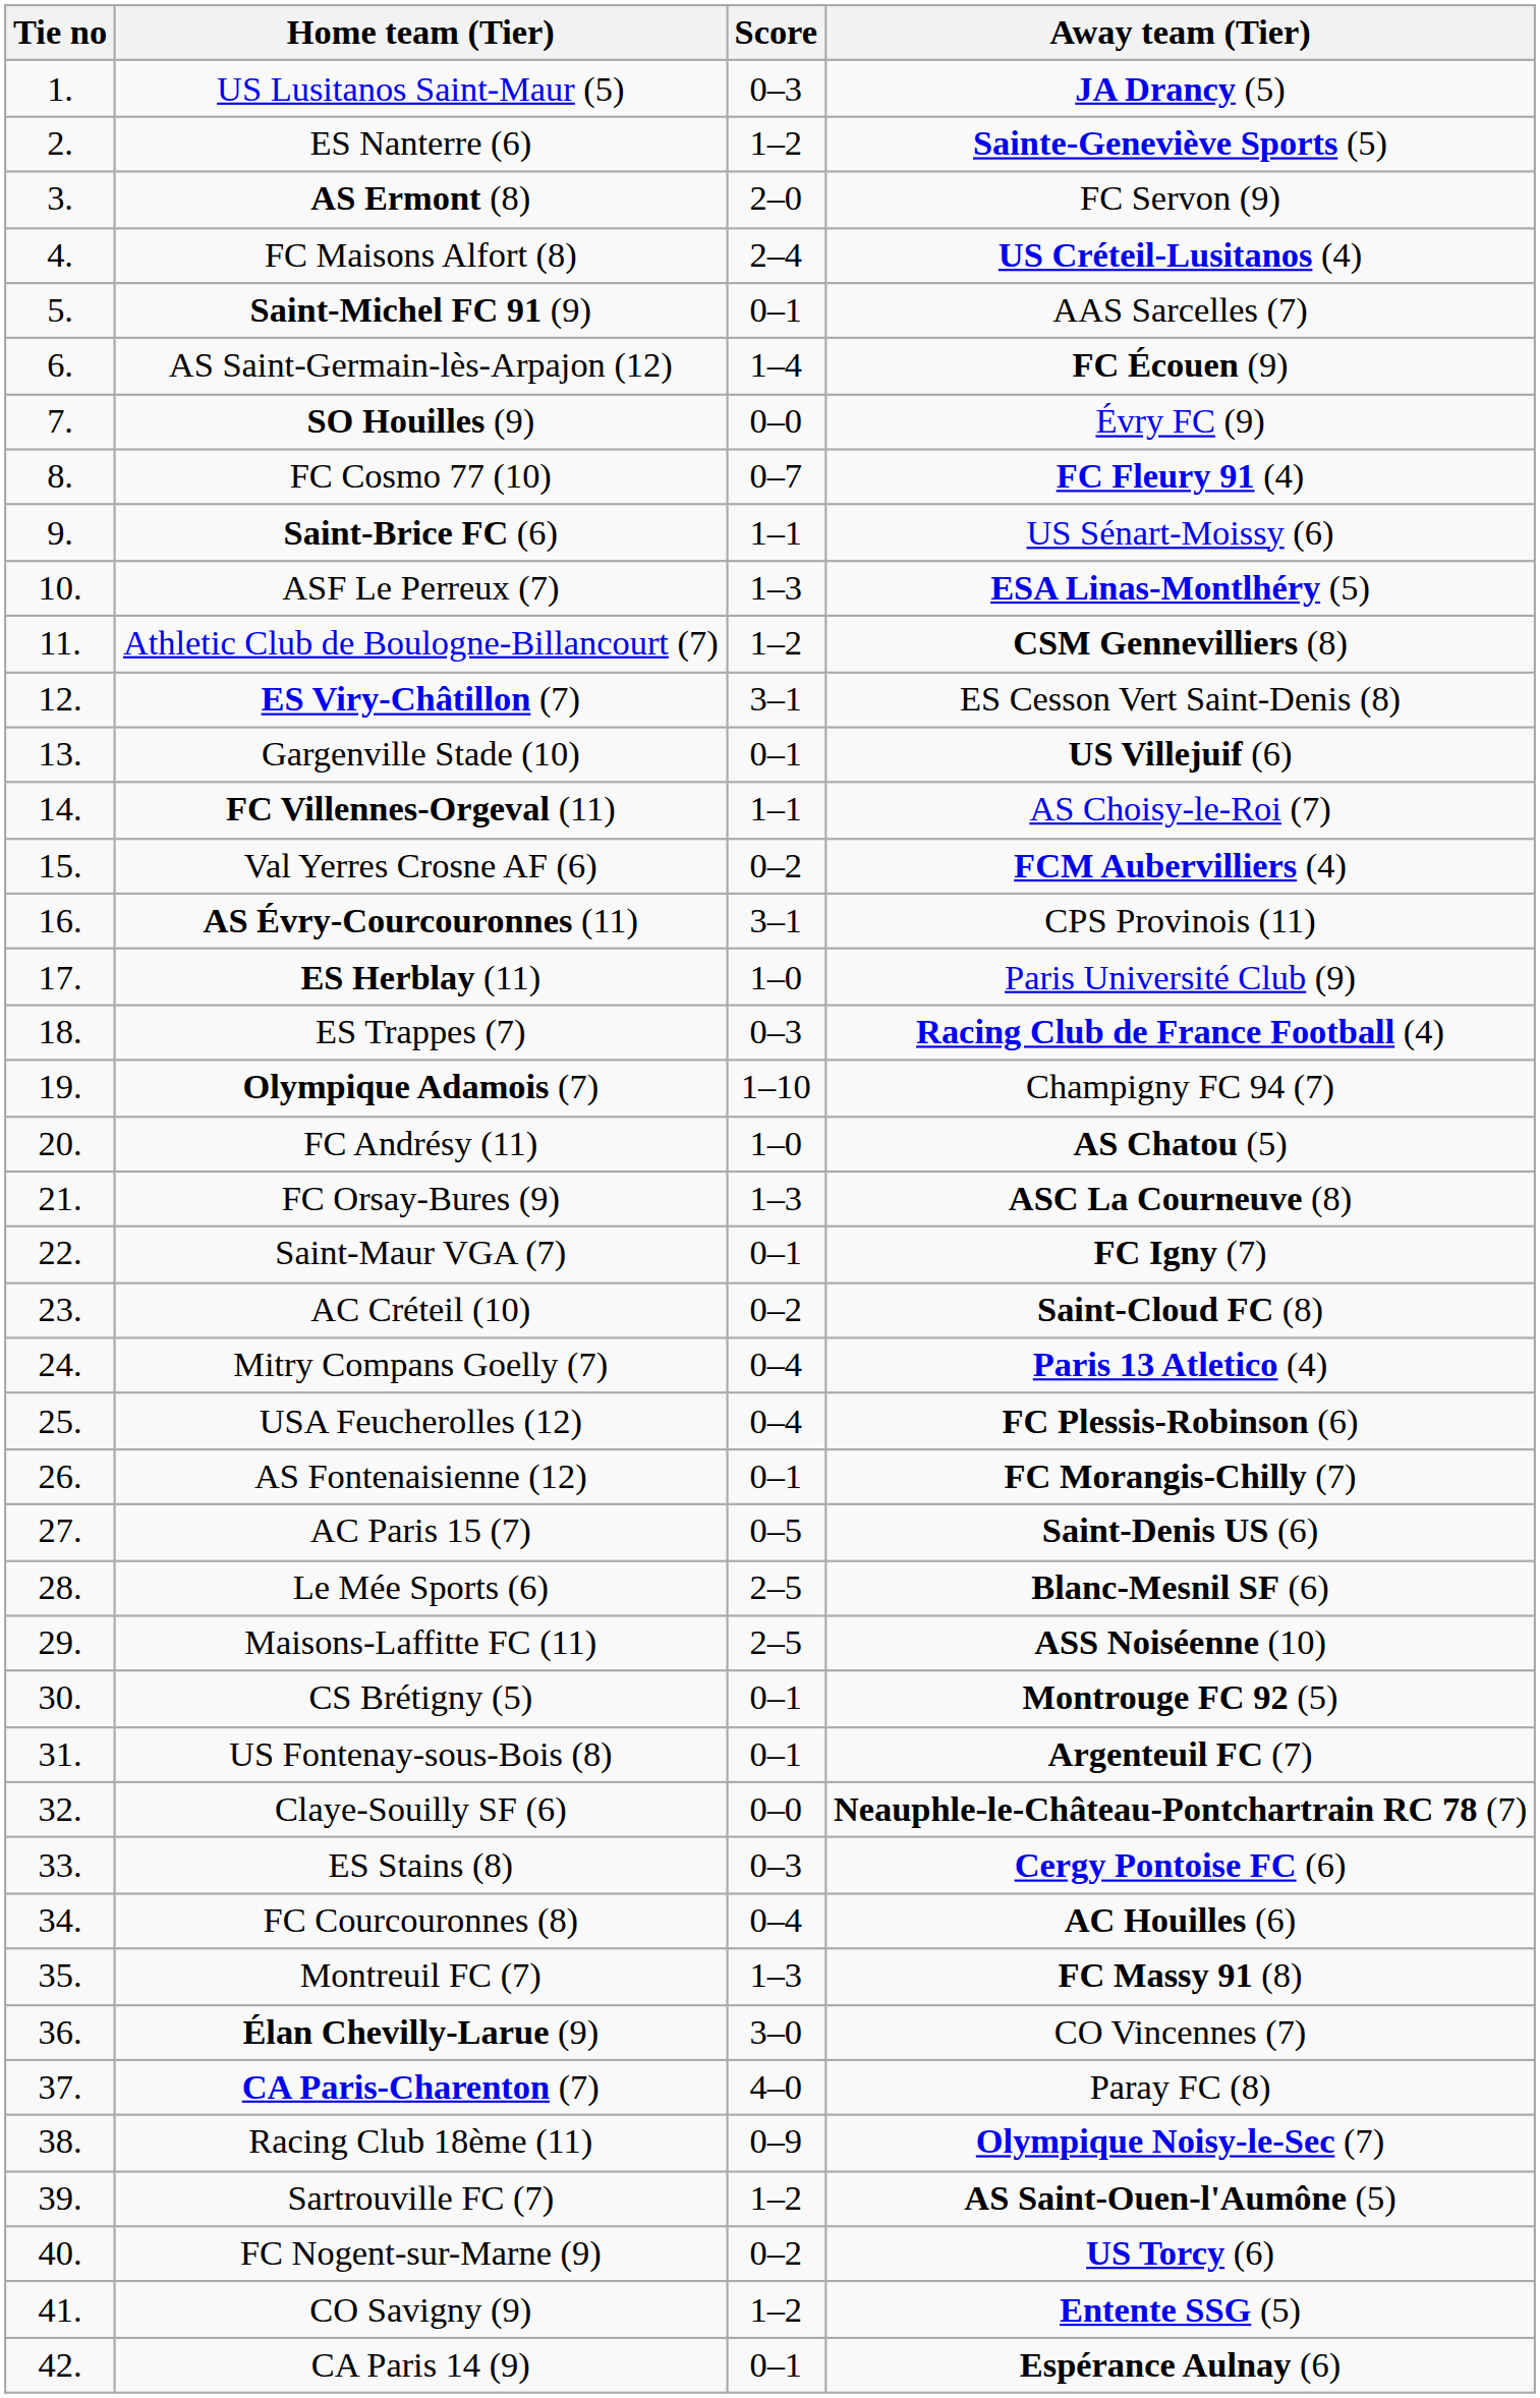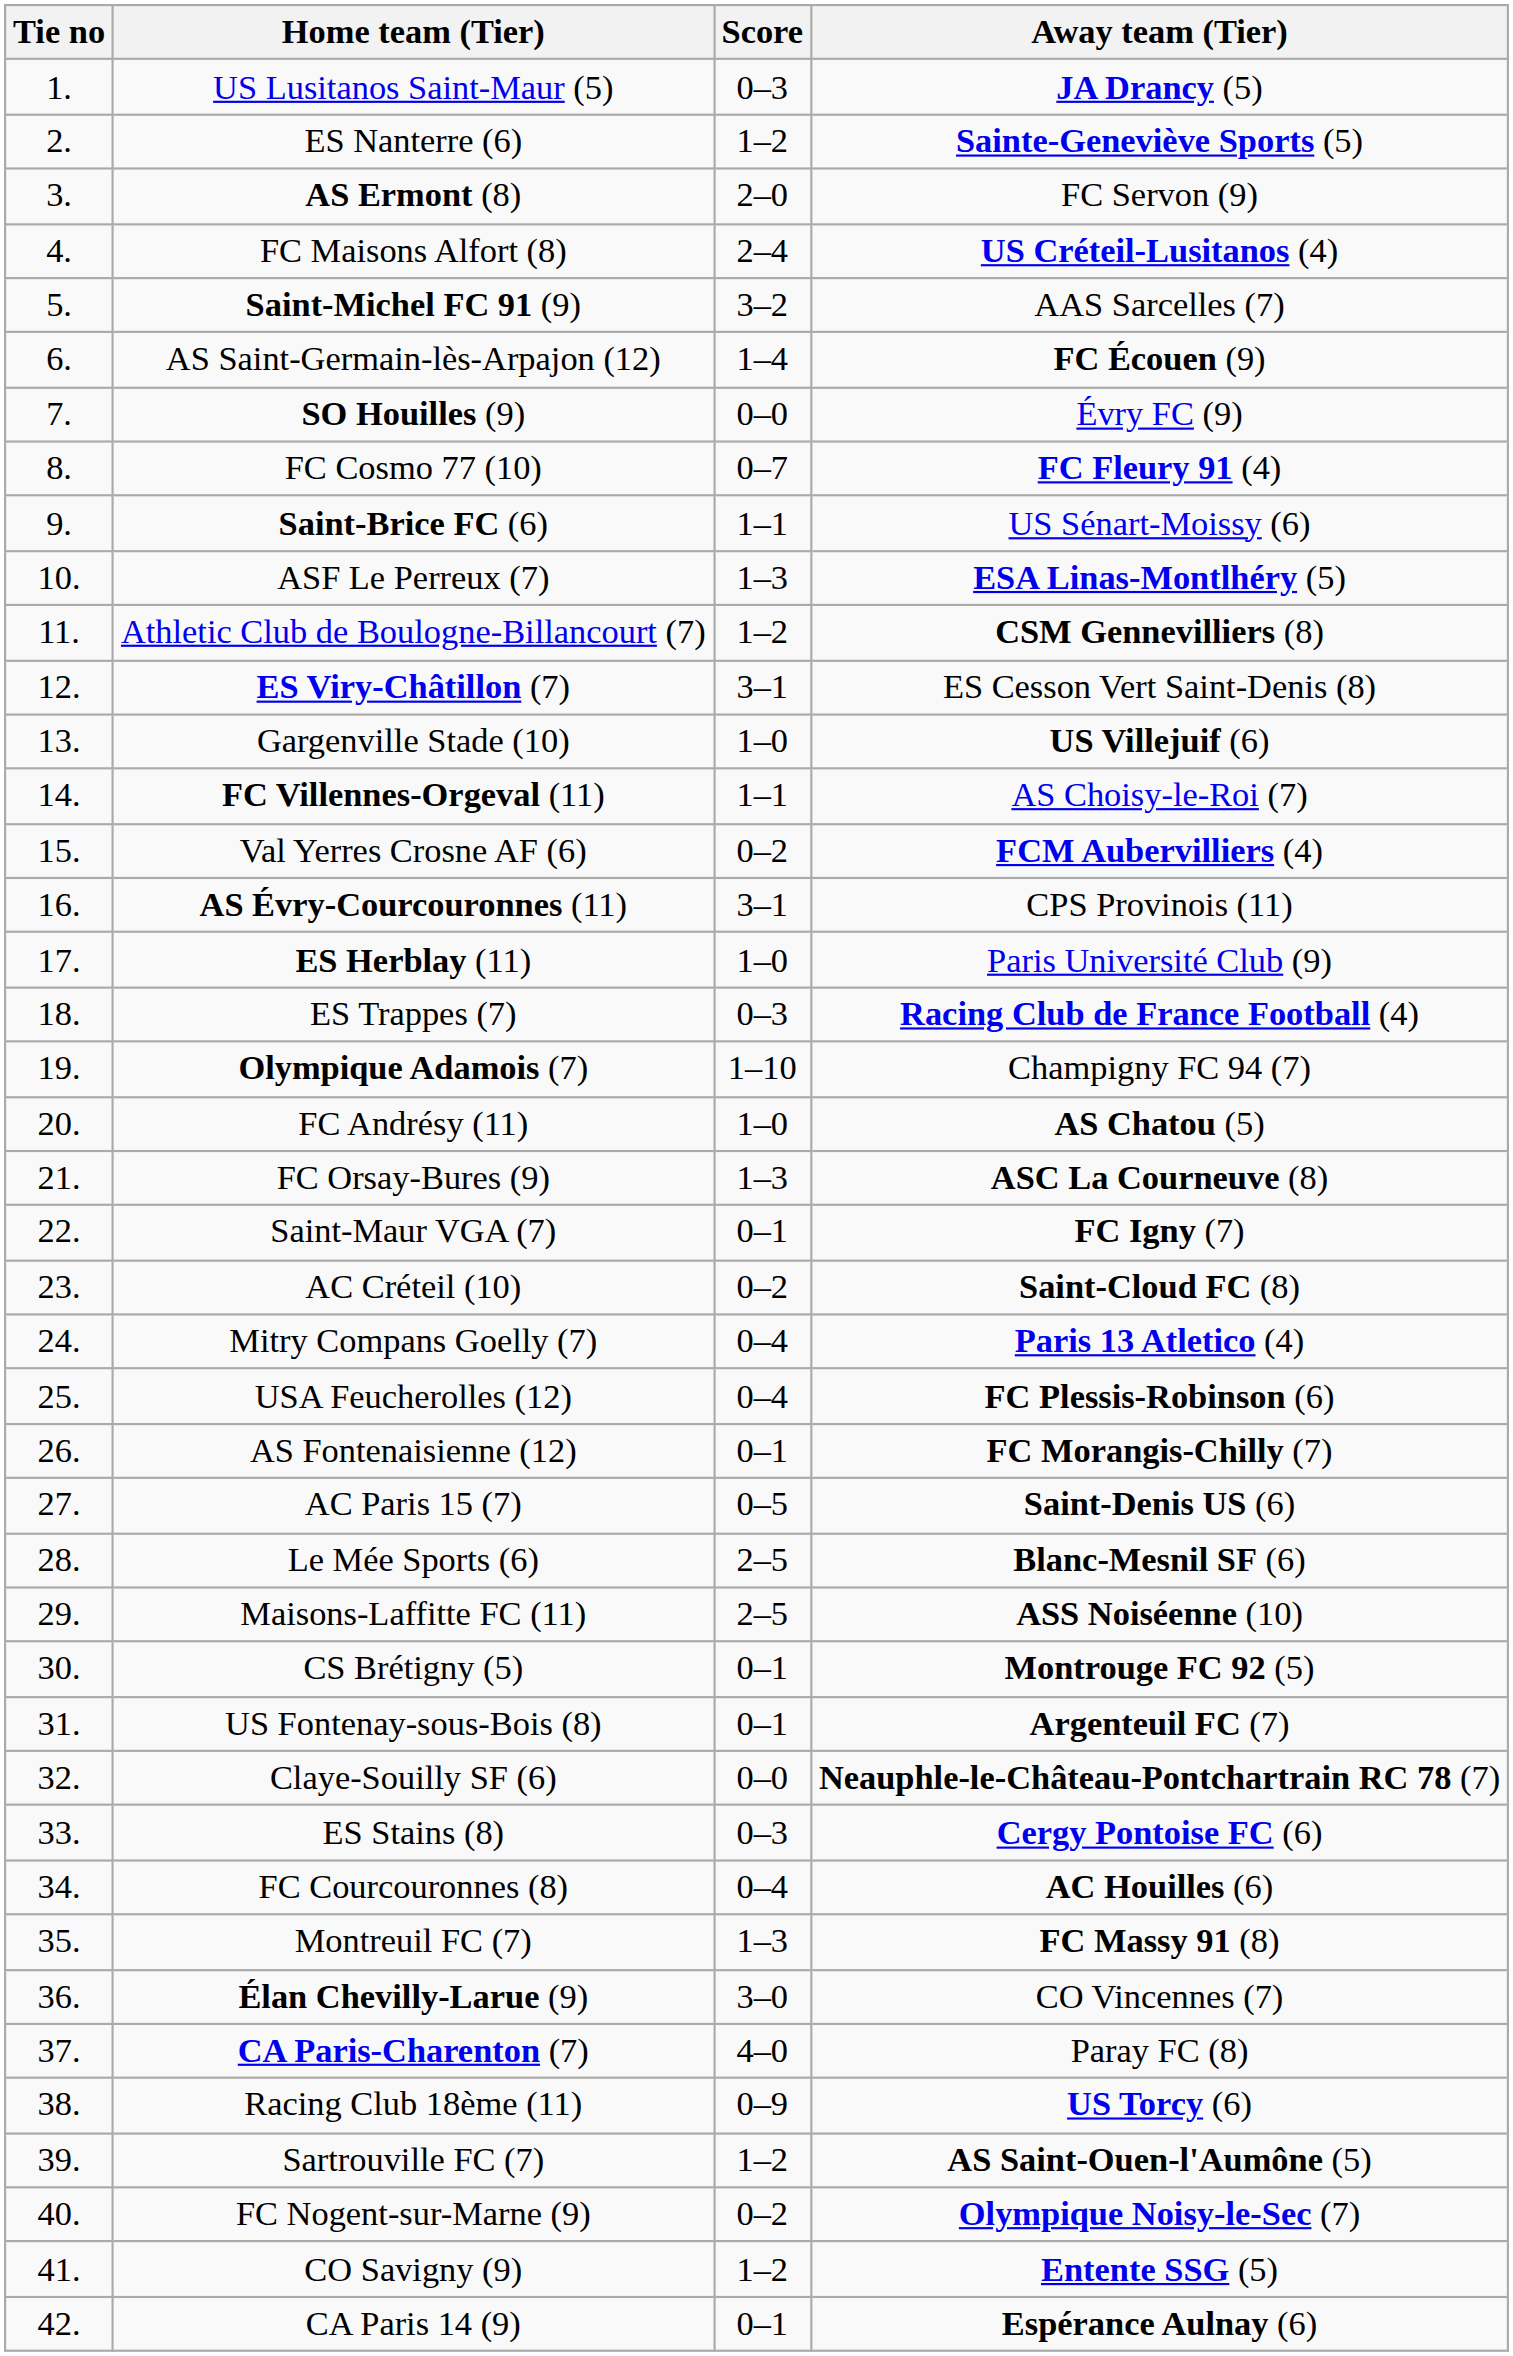Saint-Michel FC 91 (9) | Score: 0–1 -> 3–2
Gargenville Stade (10) | Score: 0–1 -> 1–0
Racing Club 18ème (11) | Away team (Tier): Olympique Noisy-le-Sec (7) -> US Torcy (6)
FC Nogent-sur-Marne (9) | Away team (Tier): US Torcy (6) -> Olympique Noisy-le-Sec (7)
